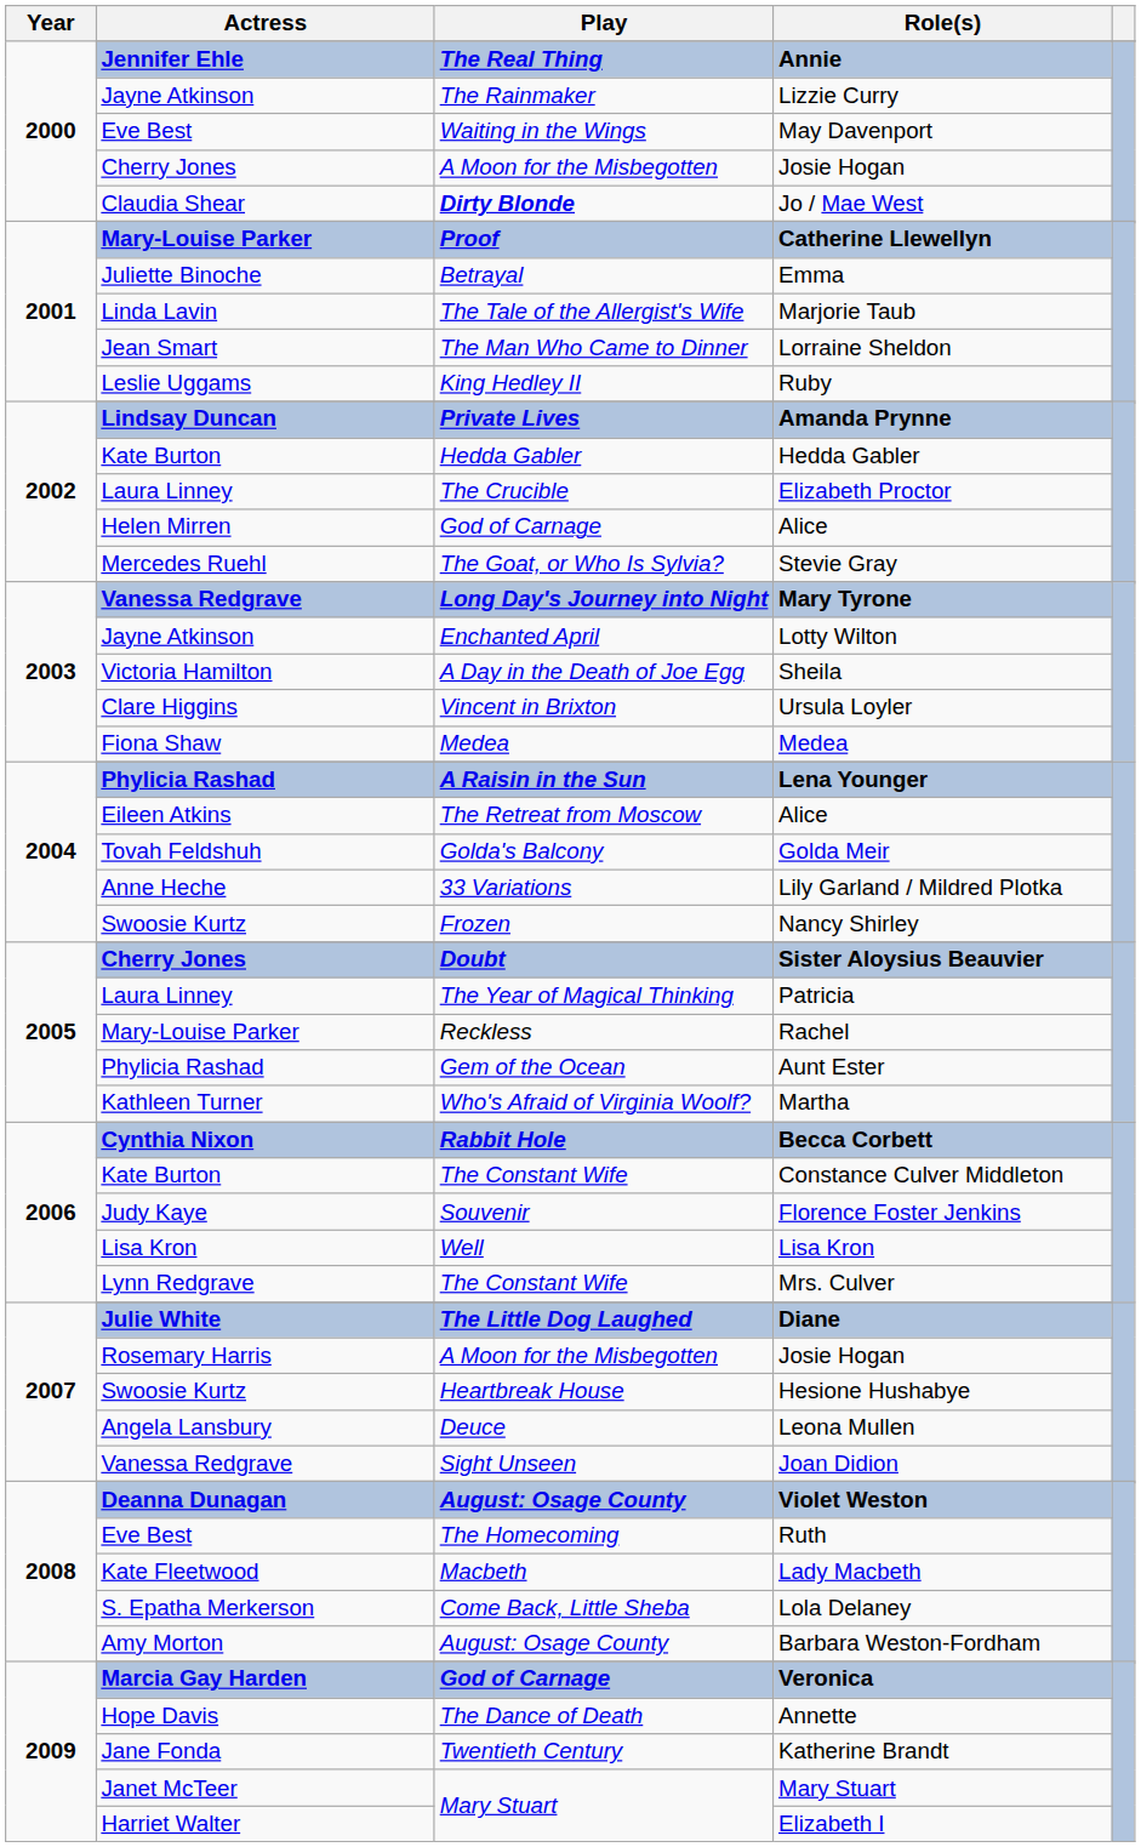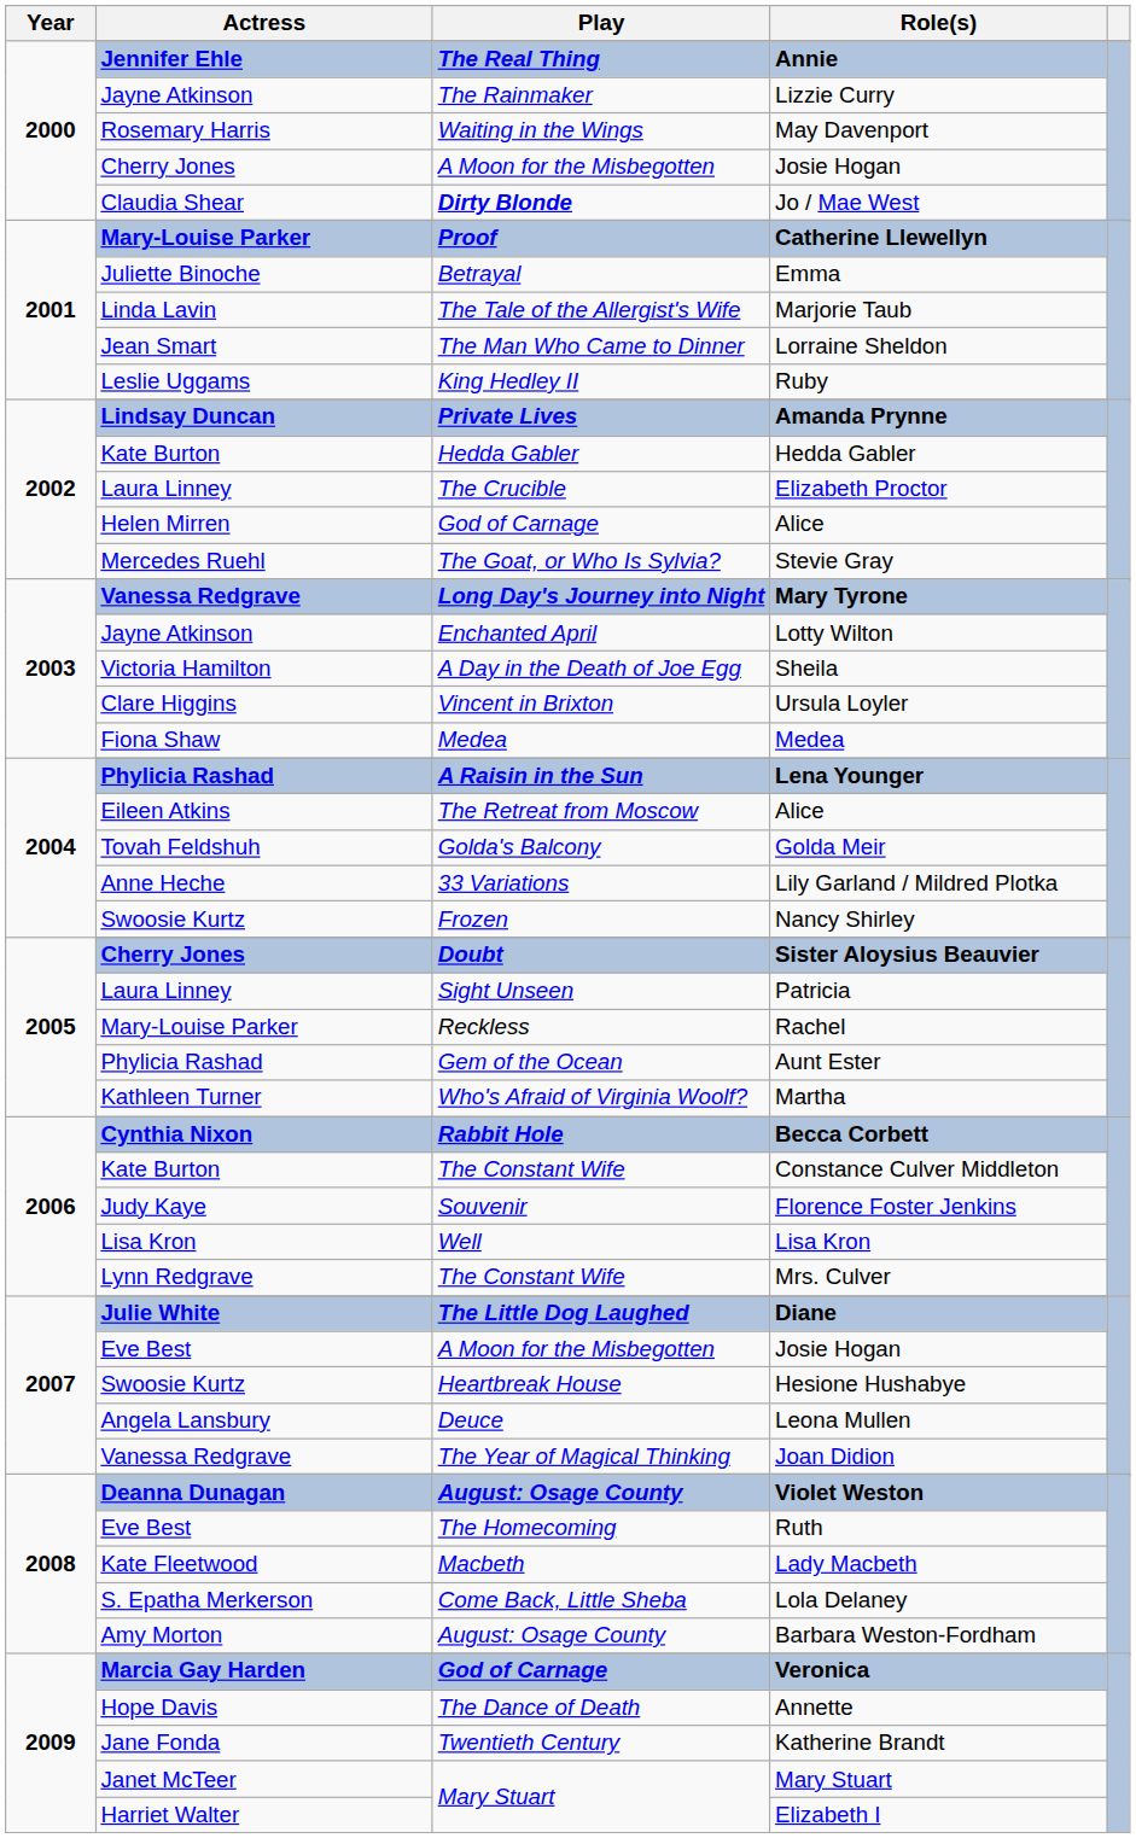May Davenport | Actress: Eve Best -> Rosemary Harris
Patricia | Play: The Year of Magical Thinking -> Sight Unseen
2007 / Josie Hogan | Actress: Rosemary Harris -> Eve Best
Joan Didion | Play: Sight Unseen -> The Year of Magical Thinking
